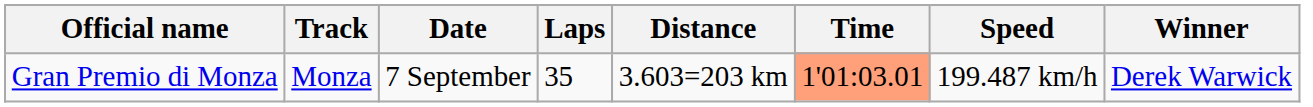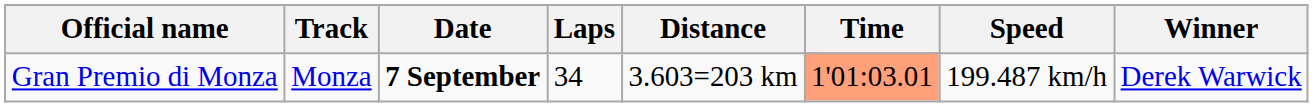Gran Premio di Monza | Date: normal -> bold
Gran Premio di Monza | Laps: 35 -> 34
